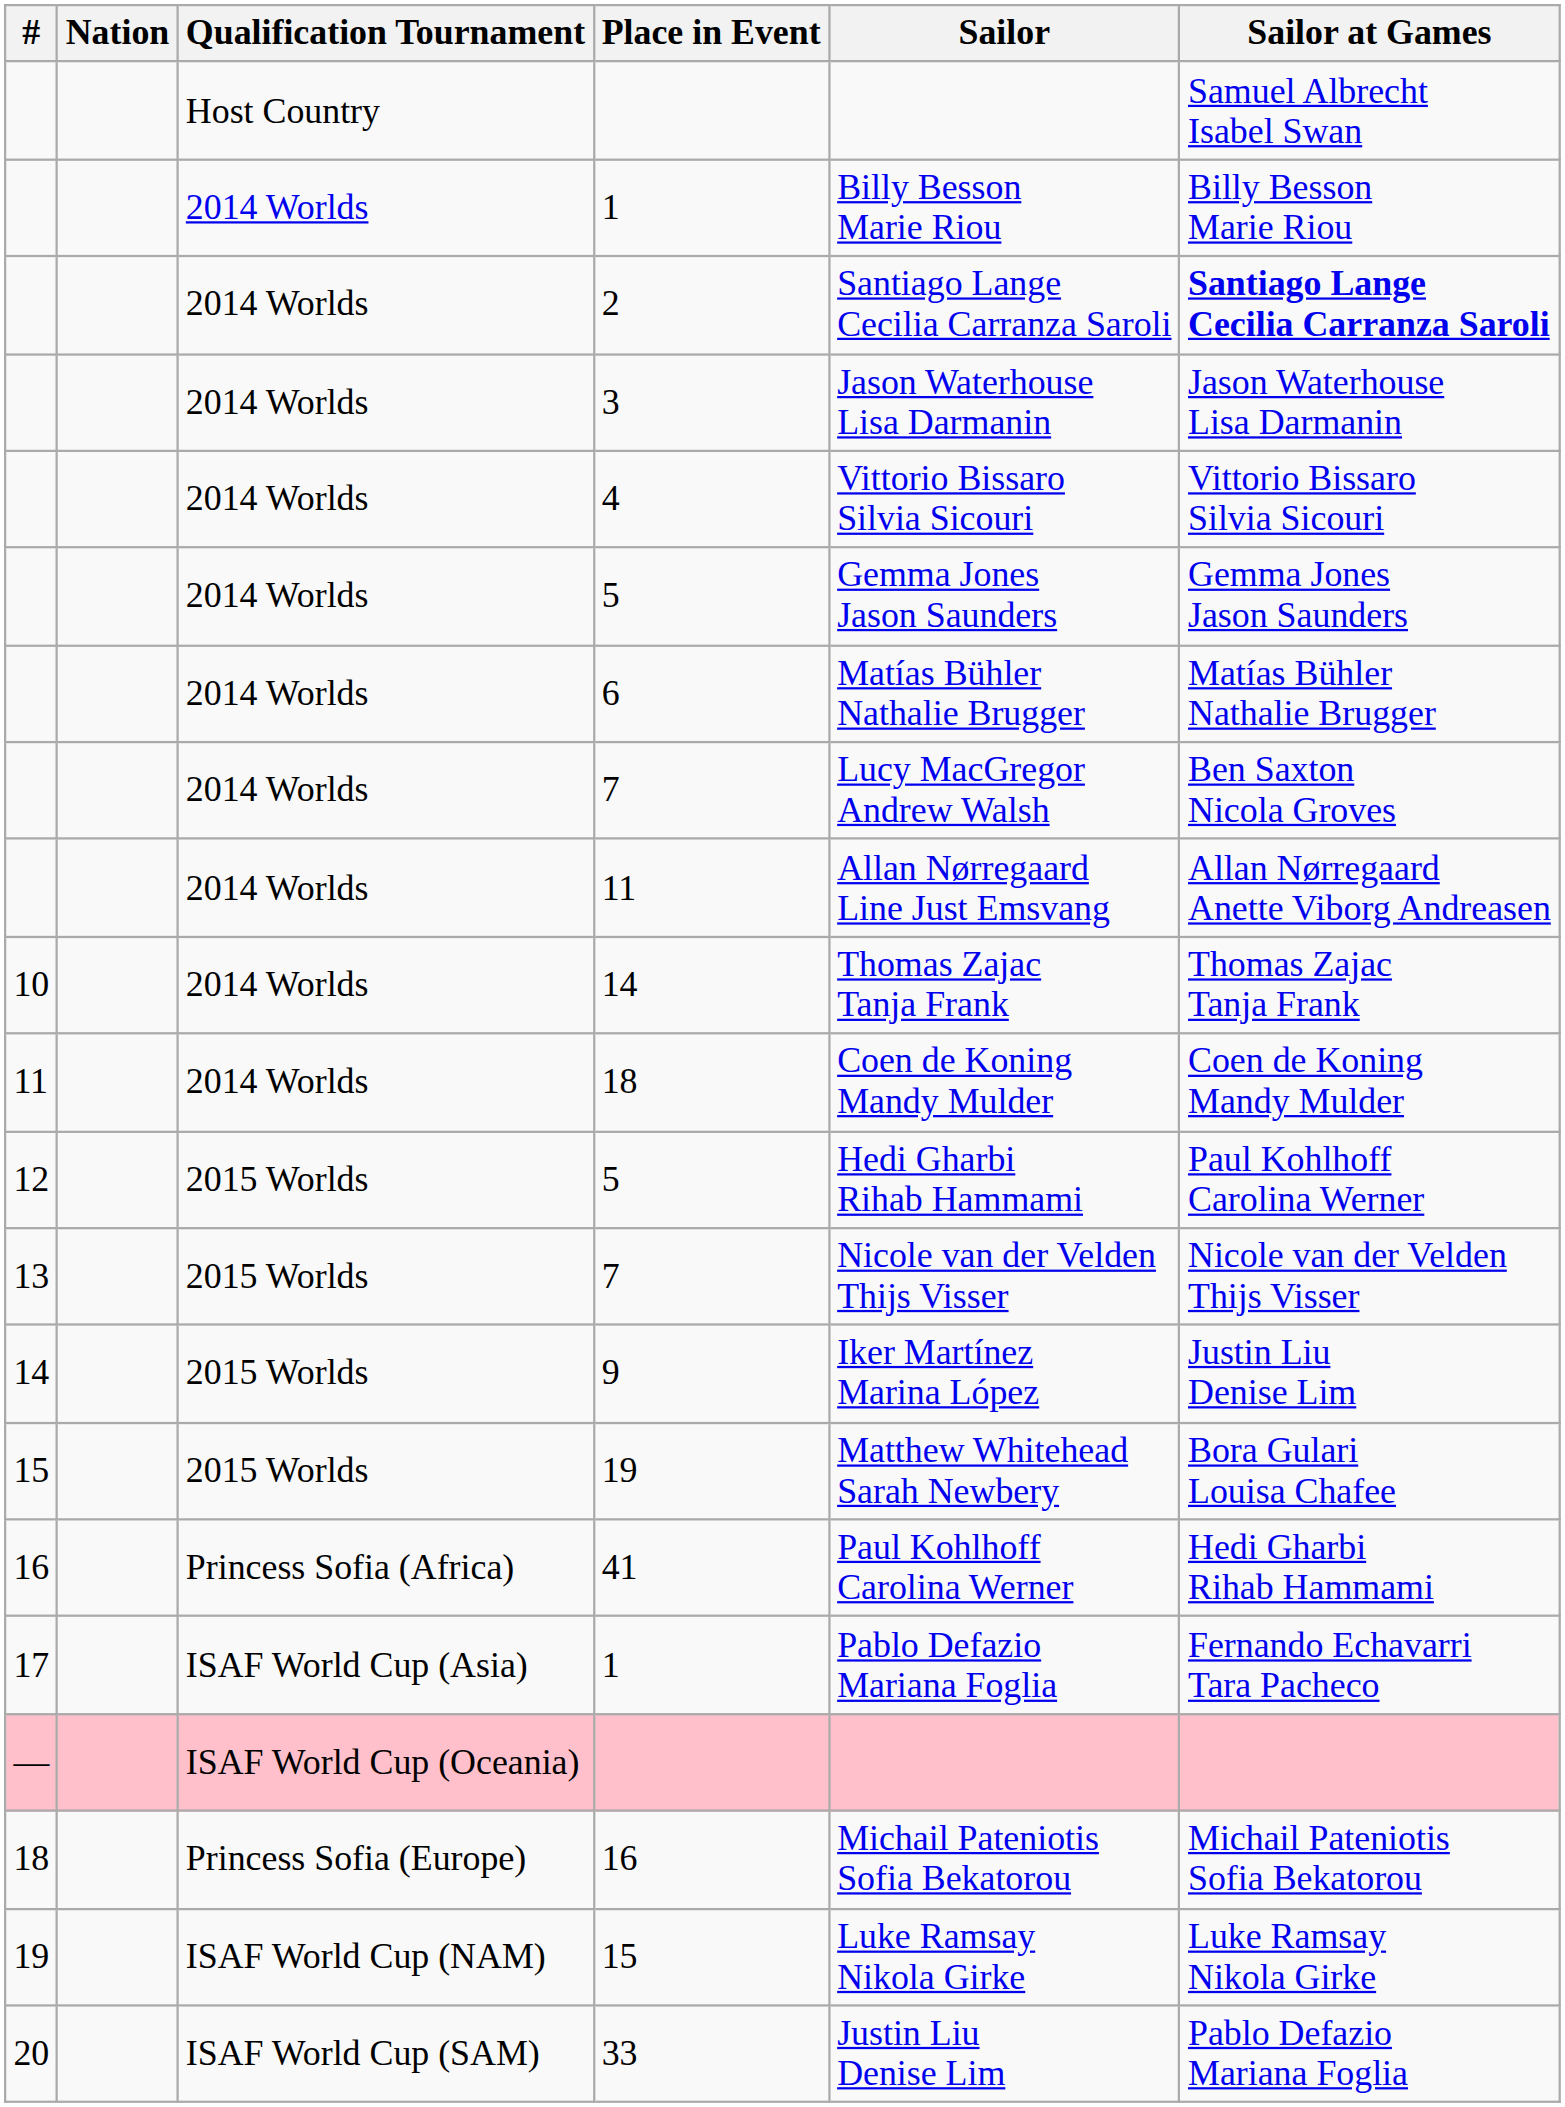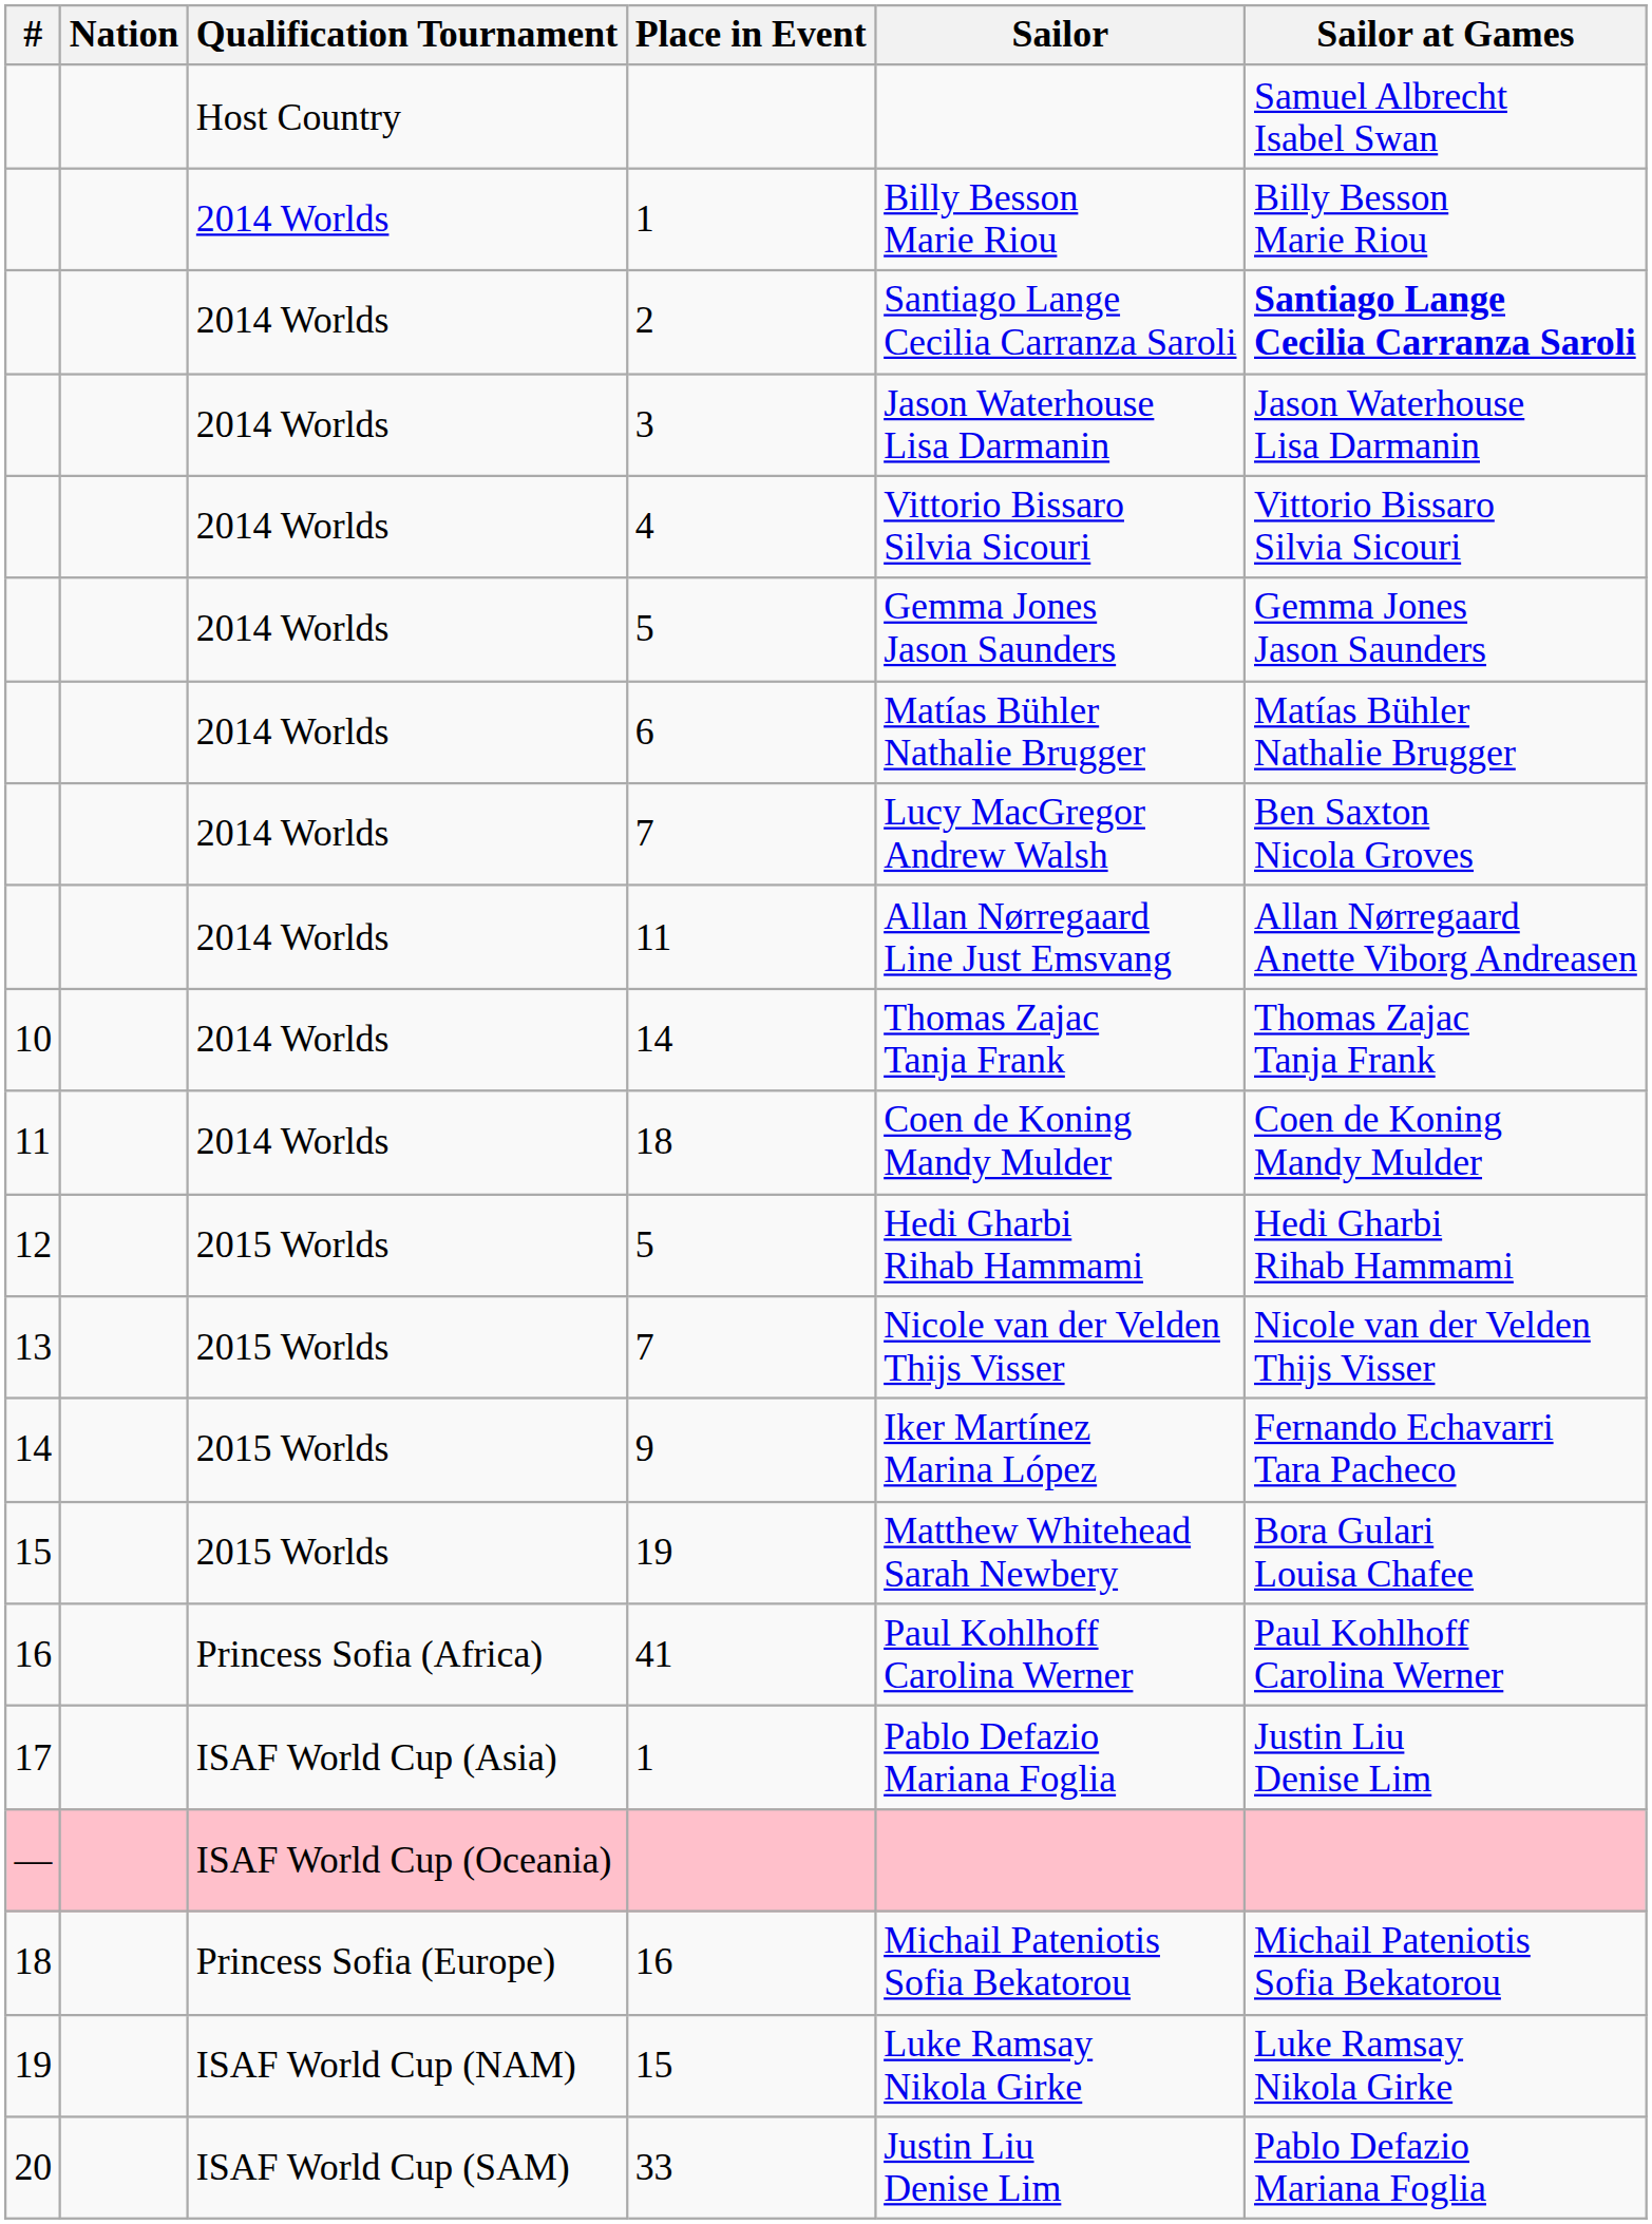12 / 5 | Sailor at Games: Paul Kohlhoff Carolina Werner -> Hedi Gharbi Rihab Hammami
9 | Sailor at Games: Justin Liu Denise Lim -> Fernando Echavarri Tara Pacheco
41 | Sailor at Games: Hedi Gharbi Rihab Hammami -> Paul Kohlhoff Carolina Werner
17 / 1 | Sailor at Games: Fernando Echavarri Tara Pacheco -> Justin Liu Denise Lim
